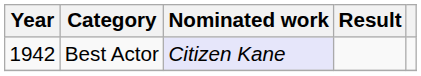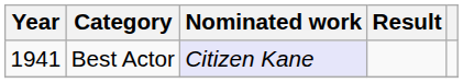Best Actor | Year: 1942 -> 1941
